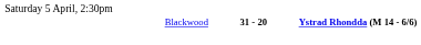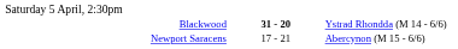Blackwood | column 3: bold -> normal
+ row: Newport Saracens | 17 - 21 | Abercynon (M 15 - 6/6)
